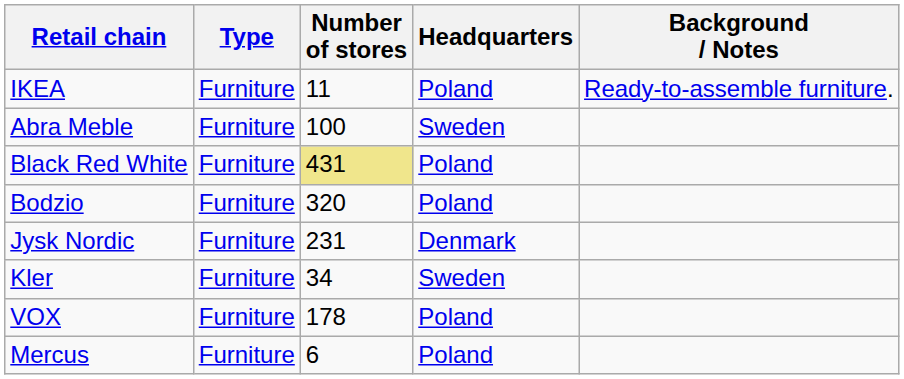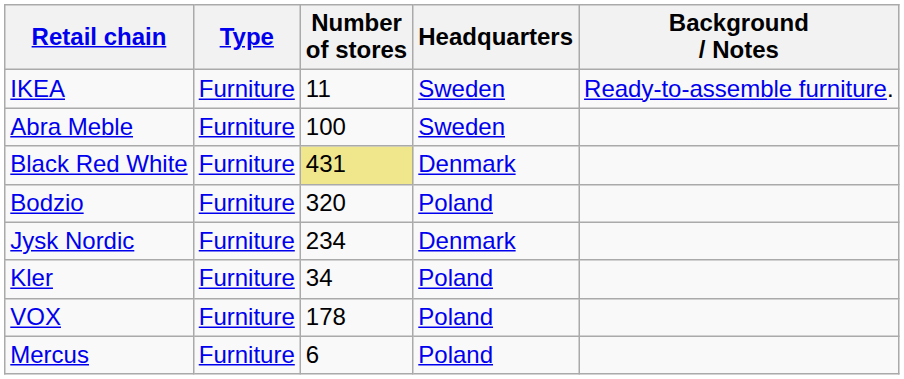IKEA | Headquarters: Poland -> Sweden
Black Red White | Headquarters: Poland -> Denmark
Jysk Nordic | Number of stores: 231 -> 234
Kler | Headquarters: Sweden -> Poland
